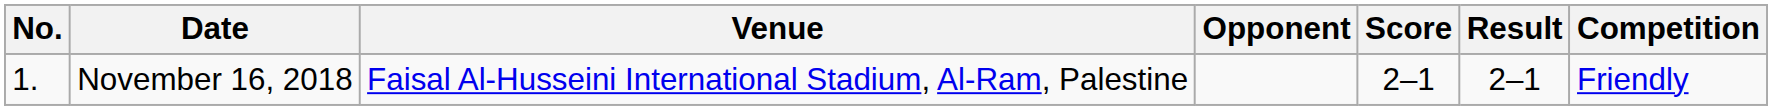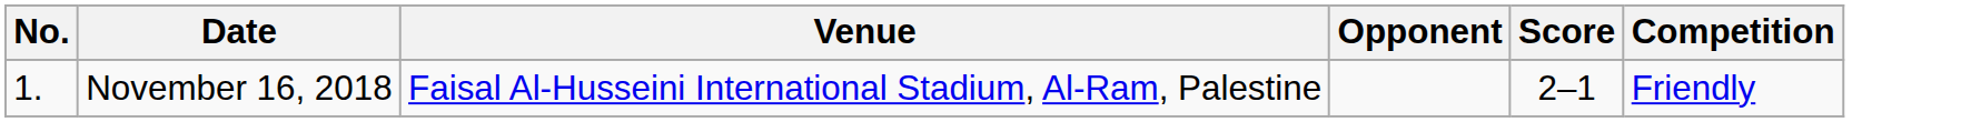- column: Result | 2–1
